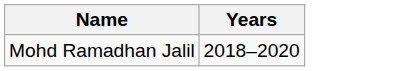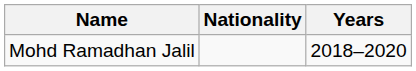+ column: Nationality
